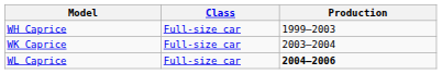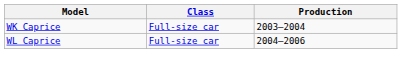- row: WH Caprice | Full-size car | 1999–2003
WL Caprice | Production: bold -> normal
